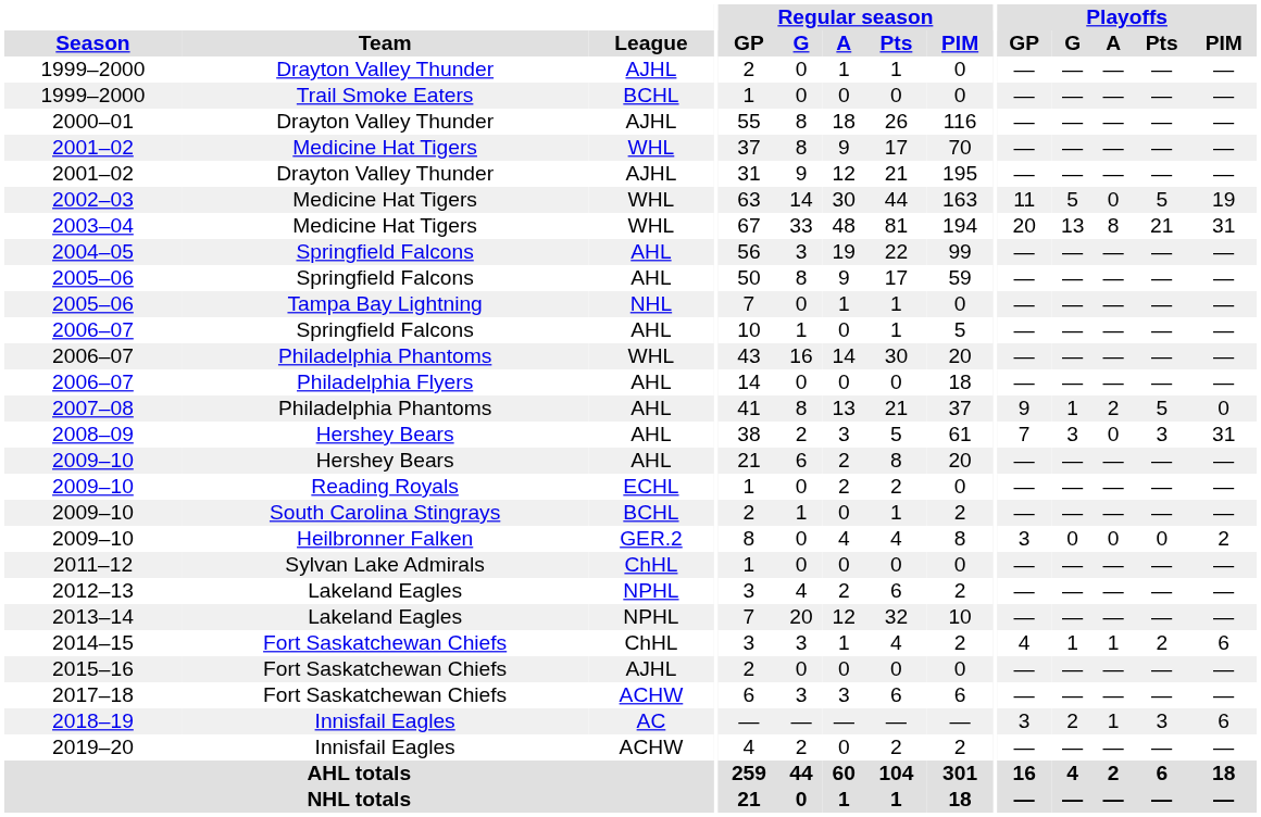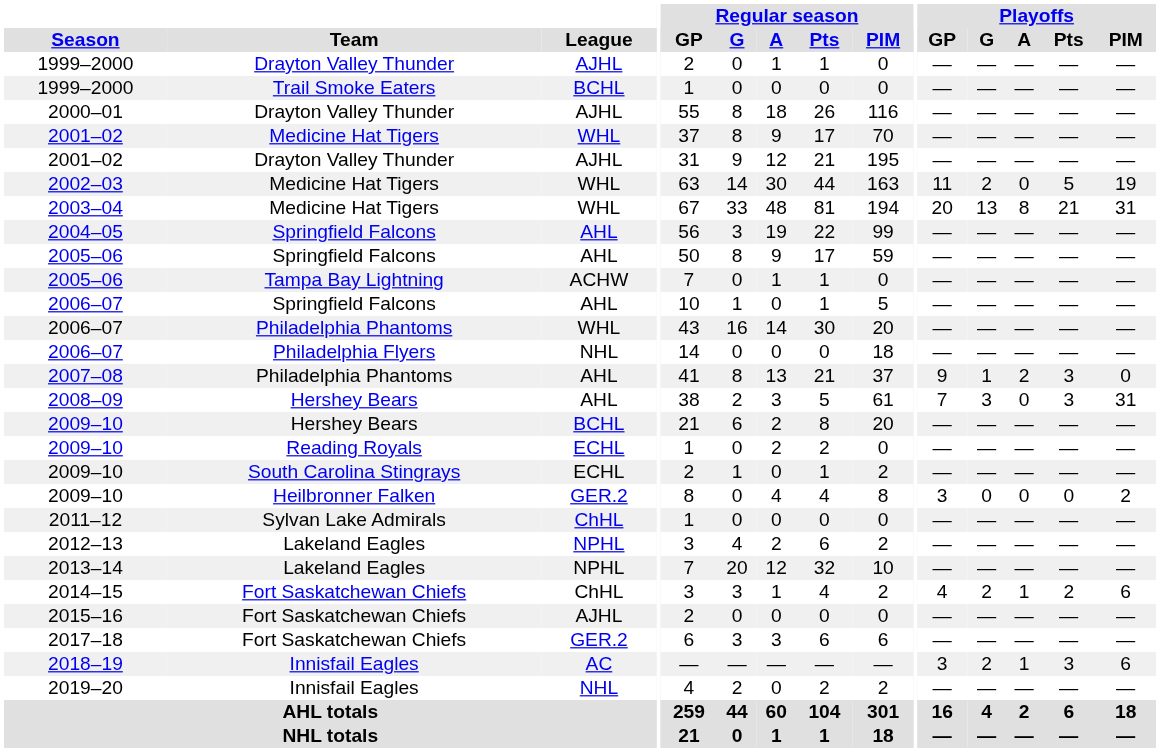2002–03 | Playoffs / G: 5 -> 2
2005–06 / Tampa Bay Lightning | League: NHL -> ACHW
2006–07 / Philadelphia Flyers | League: AHL -> NHL
2007–08 | Playoffs / Pts: 5 -> 3
2009–10 / Hershey Bears | League: AHL -> BCHL
2009–10 / South Carolina Stingrays | League: BCHL -> ECHL
2014–15 | Playoffs / G: 1 -> 2
2017–18 | League: ACHW -> GER.2
2019–20 | League: ACHW -> NHL
